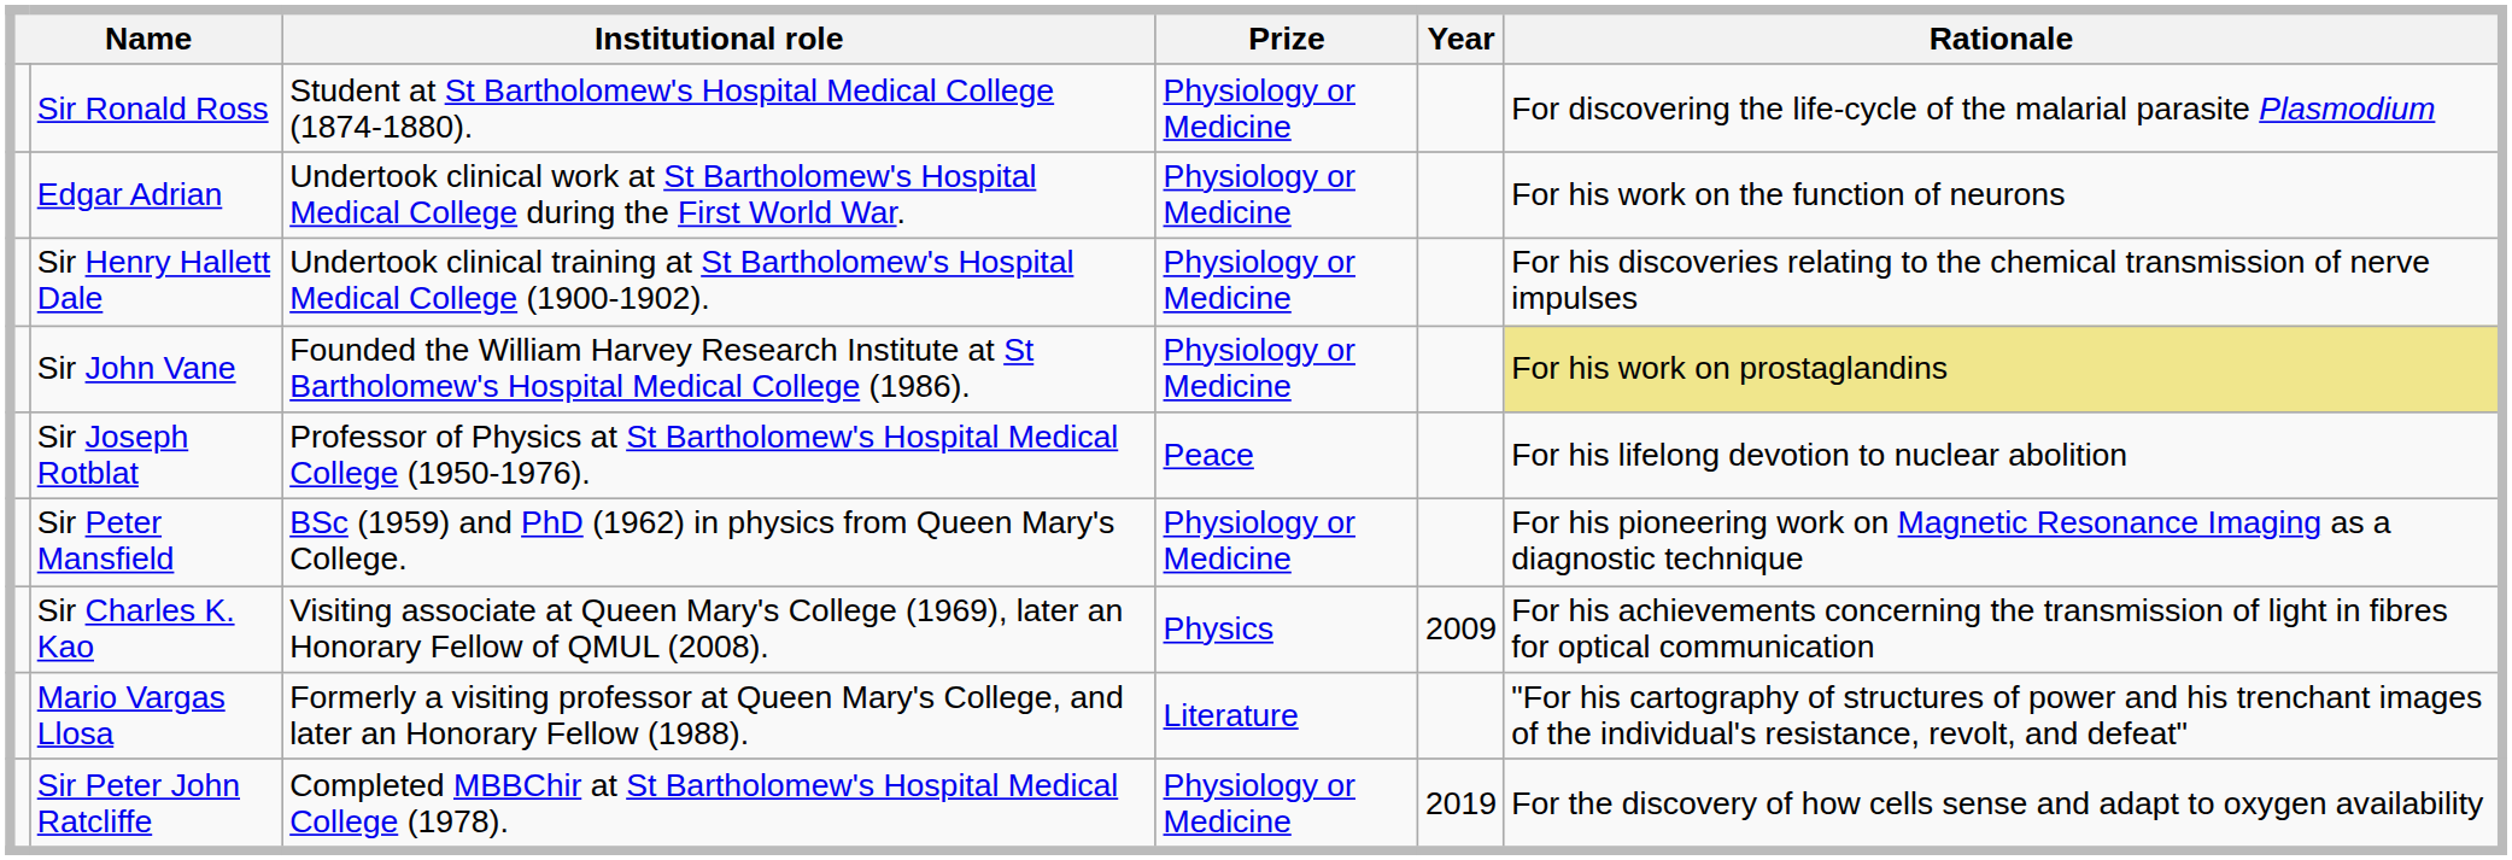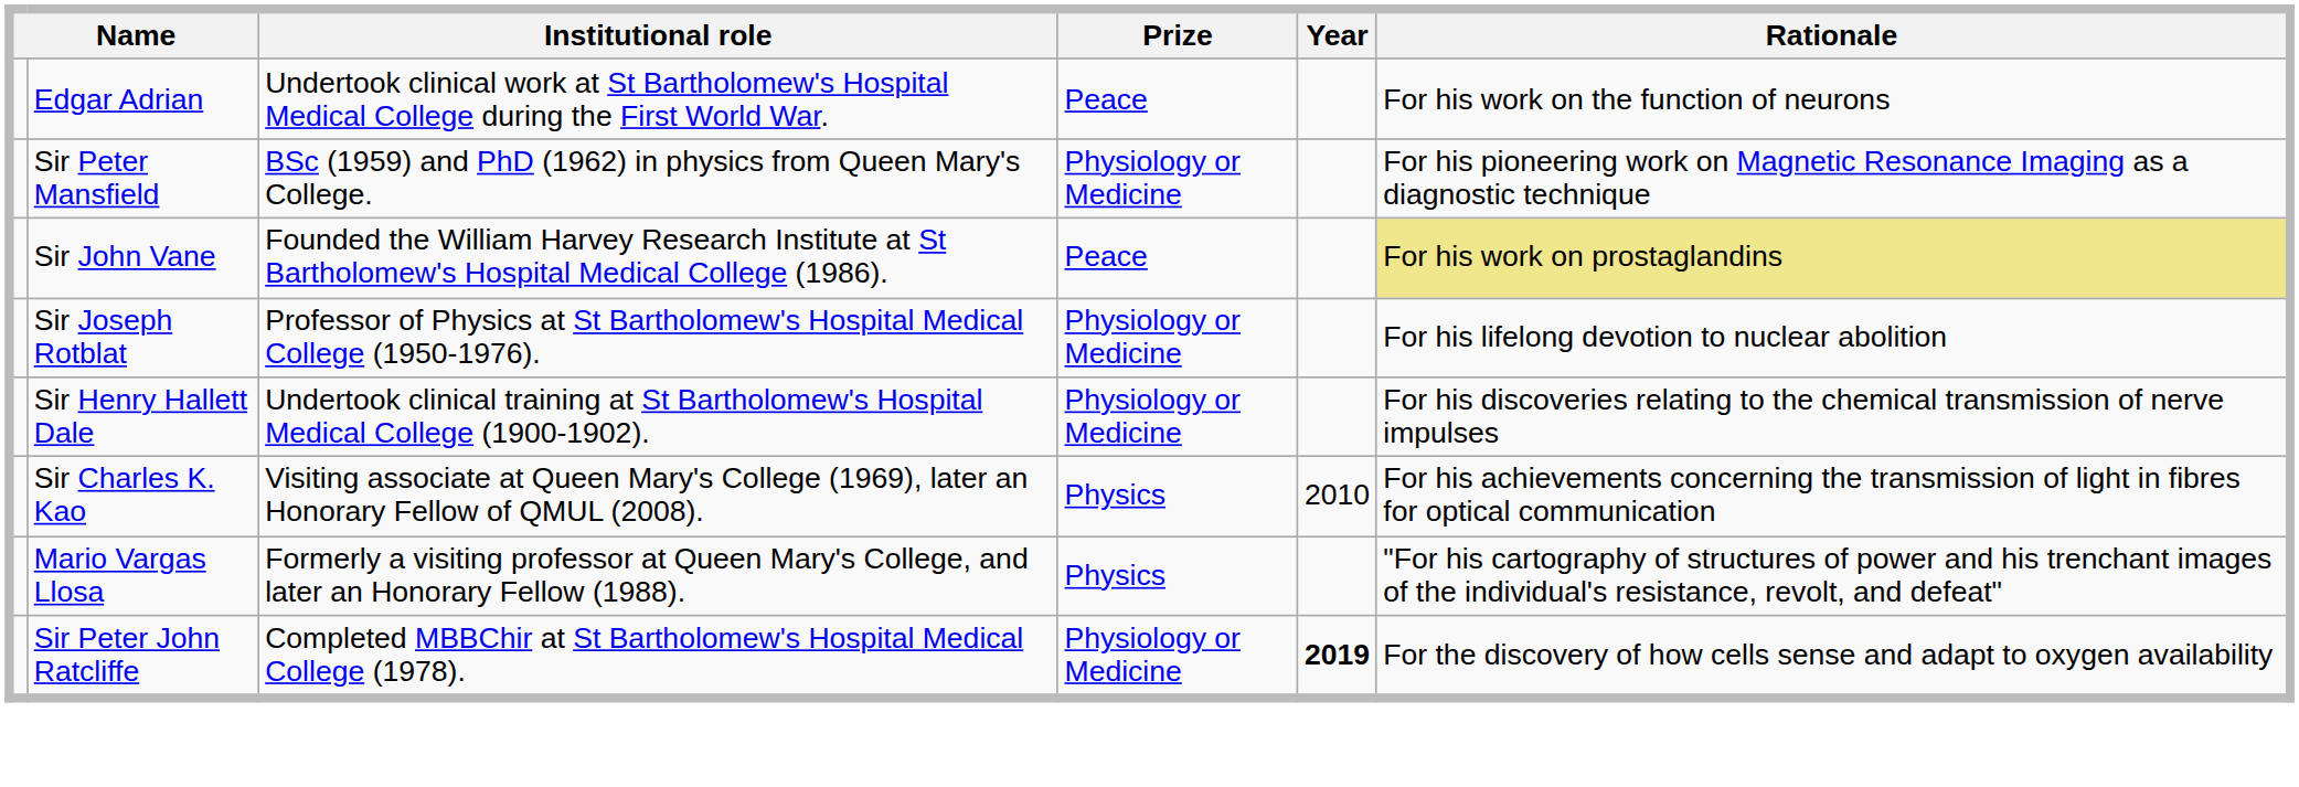- row: Sir Ronald Ross | Student at St Bartholomew's Hospital Medical College (1874-1880). | Physiology or Medicine | For discovering the life-cycle of the malarial parasite Plasmodium
Edgar Adrian | Prize: Physiology or Medicine -> Peace
rows swapped: Sir Henry Hallett Dale <-> Sir Peter Mansfield
Sir John Vane | Prize: Physiology or Medicine -> Peace
Sir Joseph Rotblat | Prize: Peace -> Physiology or Medicine
Sir Charles K. Kao | Year: 2009 -> 2010
Mario Vargas Llosa | Prize: Literature -> Physics
Sir Peter John Ratcliffe | Year: normal -> bold
